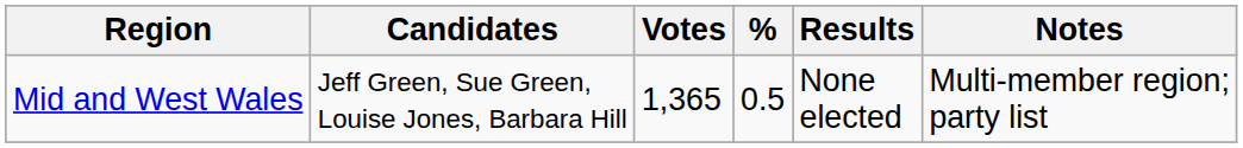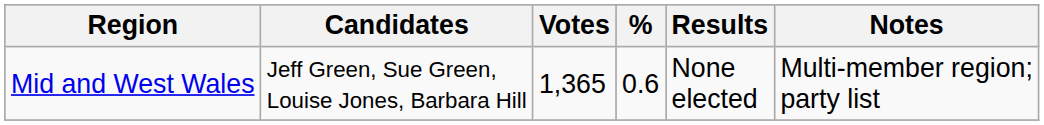Mid and West Wales | %: 0.5 -> 0.6
